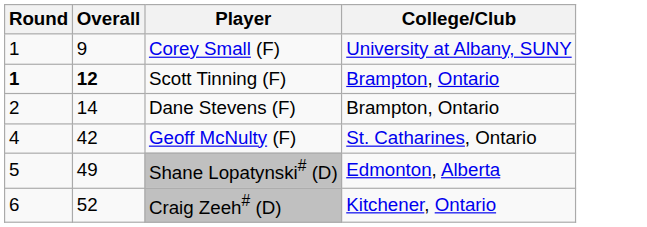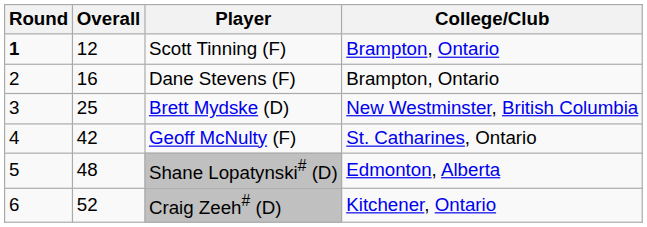- row: 1 | 9 | Corey Small (F) | University at Albany, SUNY
Scott Tinning (F) | Overall: bold -> normal
Dane Stevens (F) | Overall: 14 -> 16
+ row: 3 | 25 | Brett Mydske (D) | New Westminster, British Columbia
Shane Lopatynski# (D) | Overall: 49 -> 48
